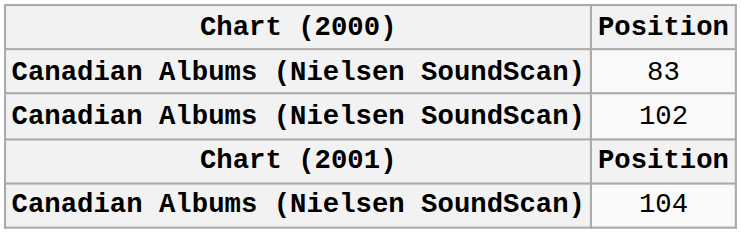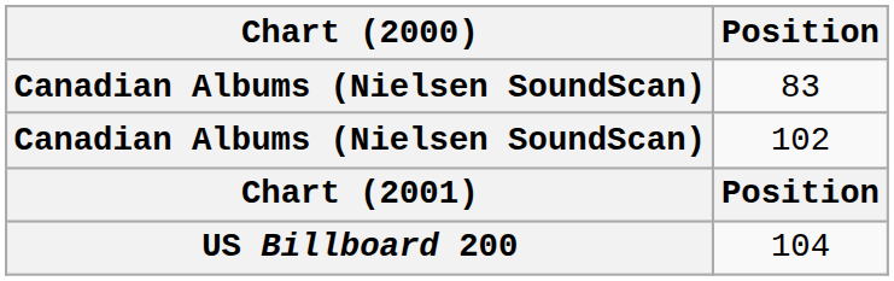104 | Chart (2000): Canadian Albums (Nielsen SoundScan) -> US Billboard 200
